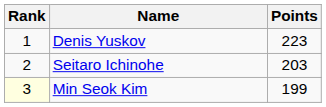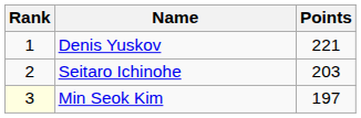Denis Yuskov | Points: 223 -> 221
Min Seok Kim | Points: 199 -> 197
